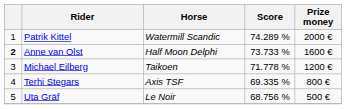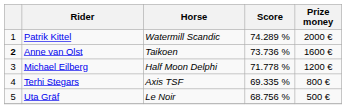Anne van Olst | Horse: Half Moon Delphi -> Taikoen
Anne van Olst | Score: 73.733 % -> 73.736 %
Michael Eilberg | Horse: Taikoen -> Half Moon Delphi
